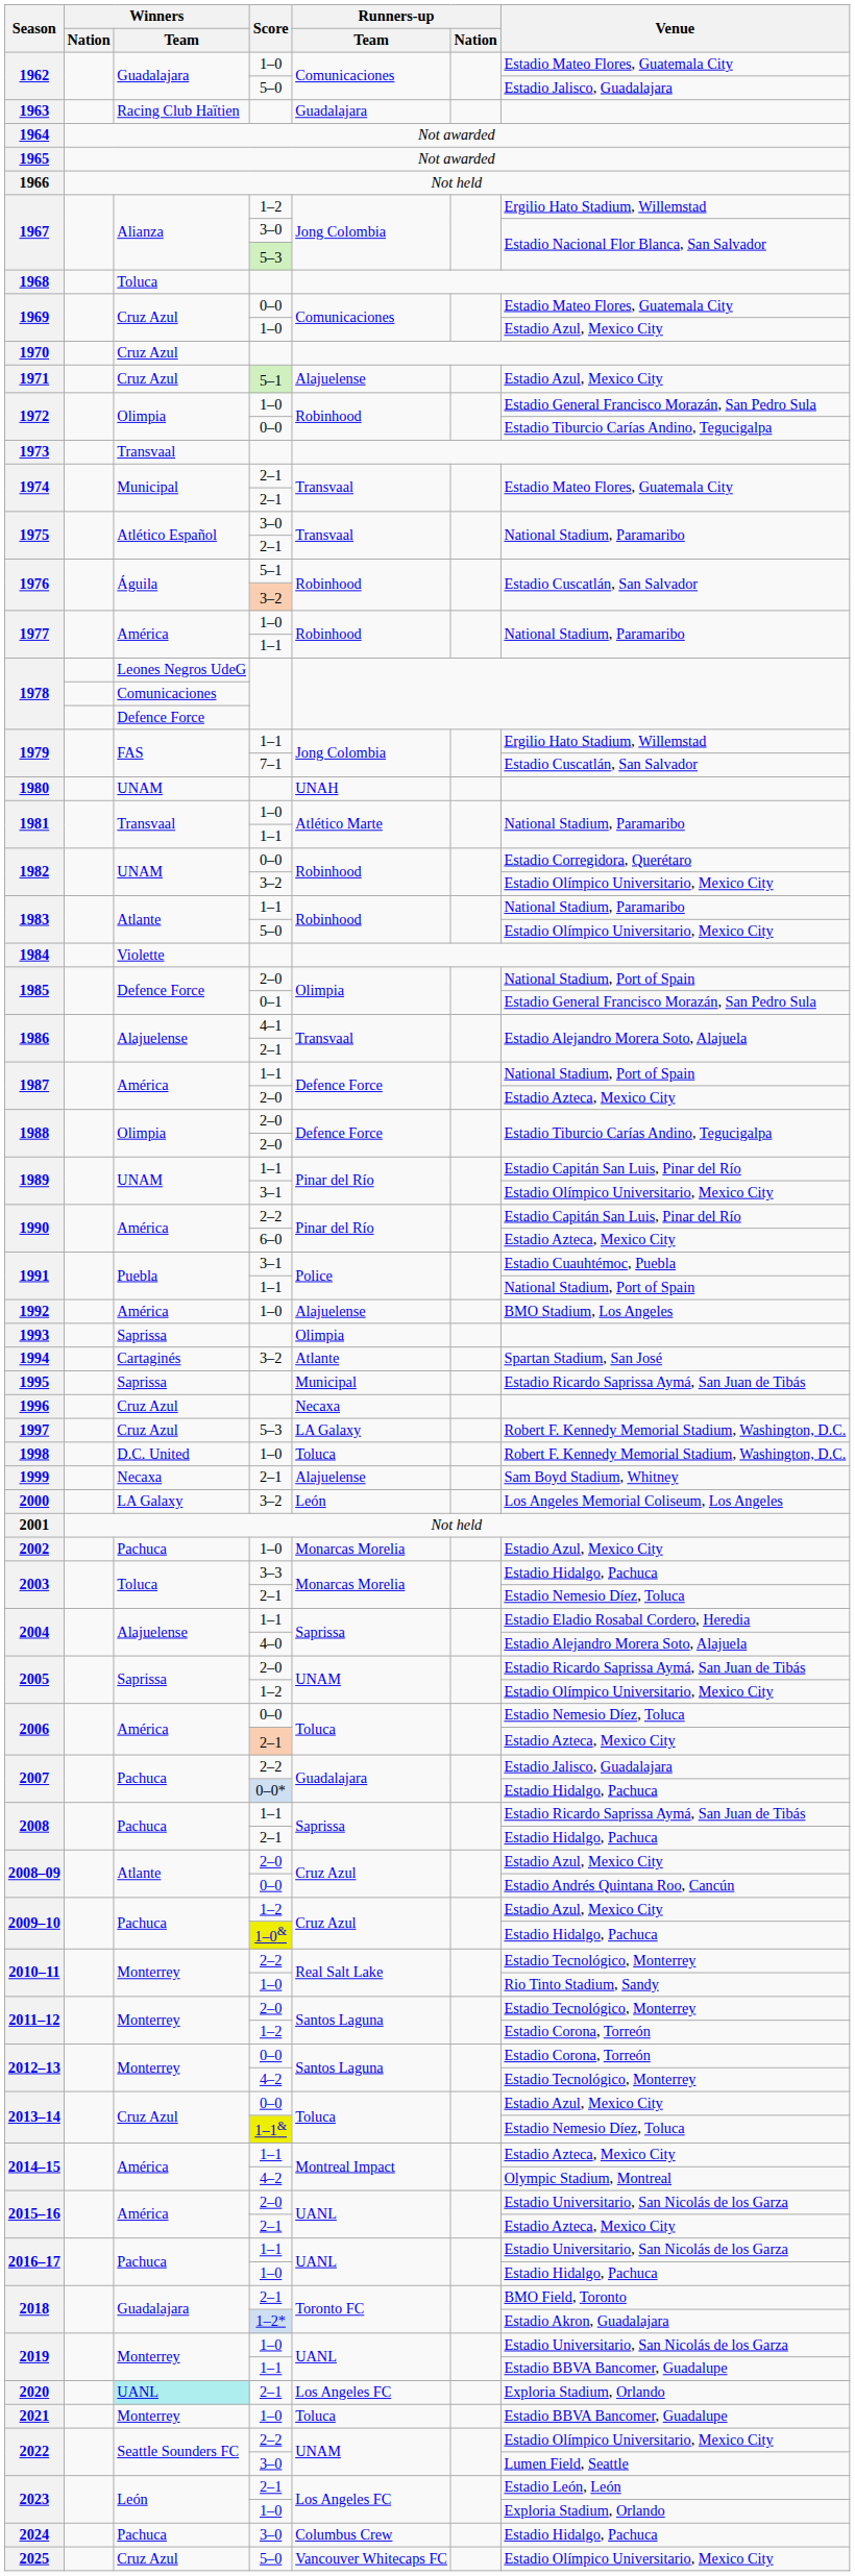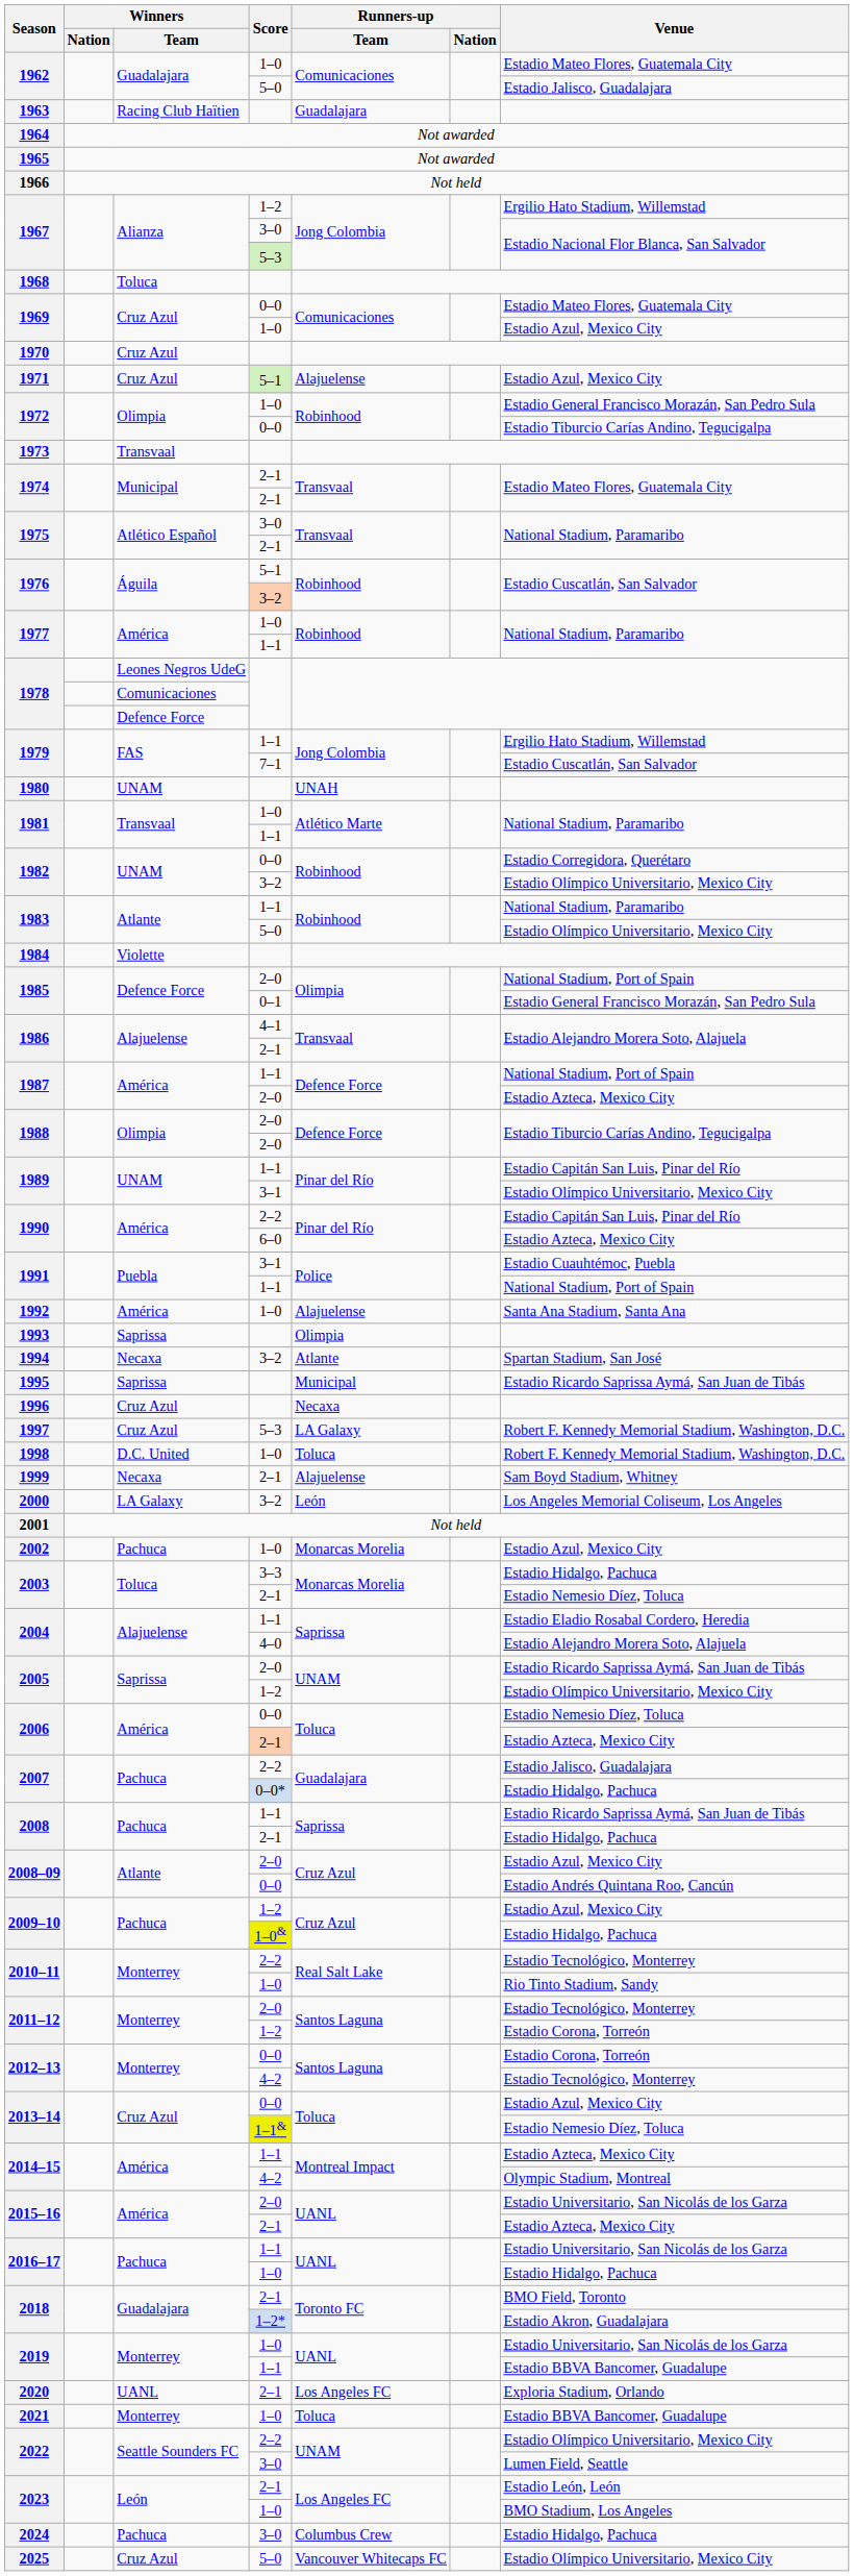1992 | Venue: BMO Stadium, Los Angeles -> Santa Ana Stadium, Santa Ana
1994 | Winners / Team: Cartaginés -> Necaxa
2020 | Winners / Team: paleturquoise background -> no background
2023 / 1–0 | Venue: Exploria Stadium, Orlando -> BMO Stadium, Los Angeles
